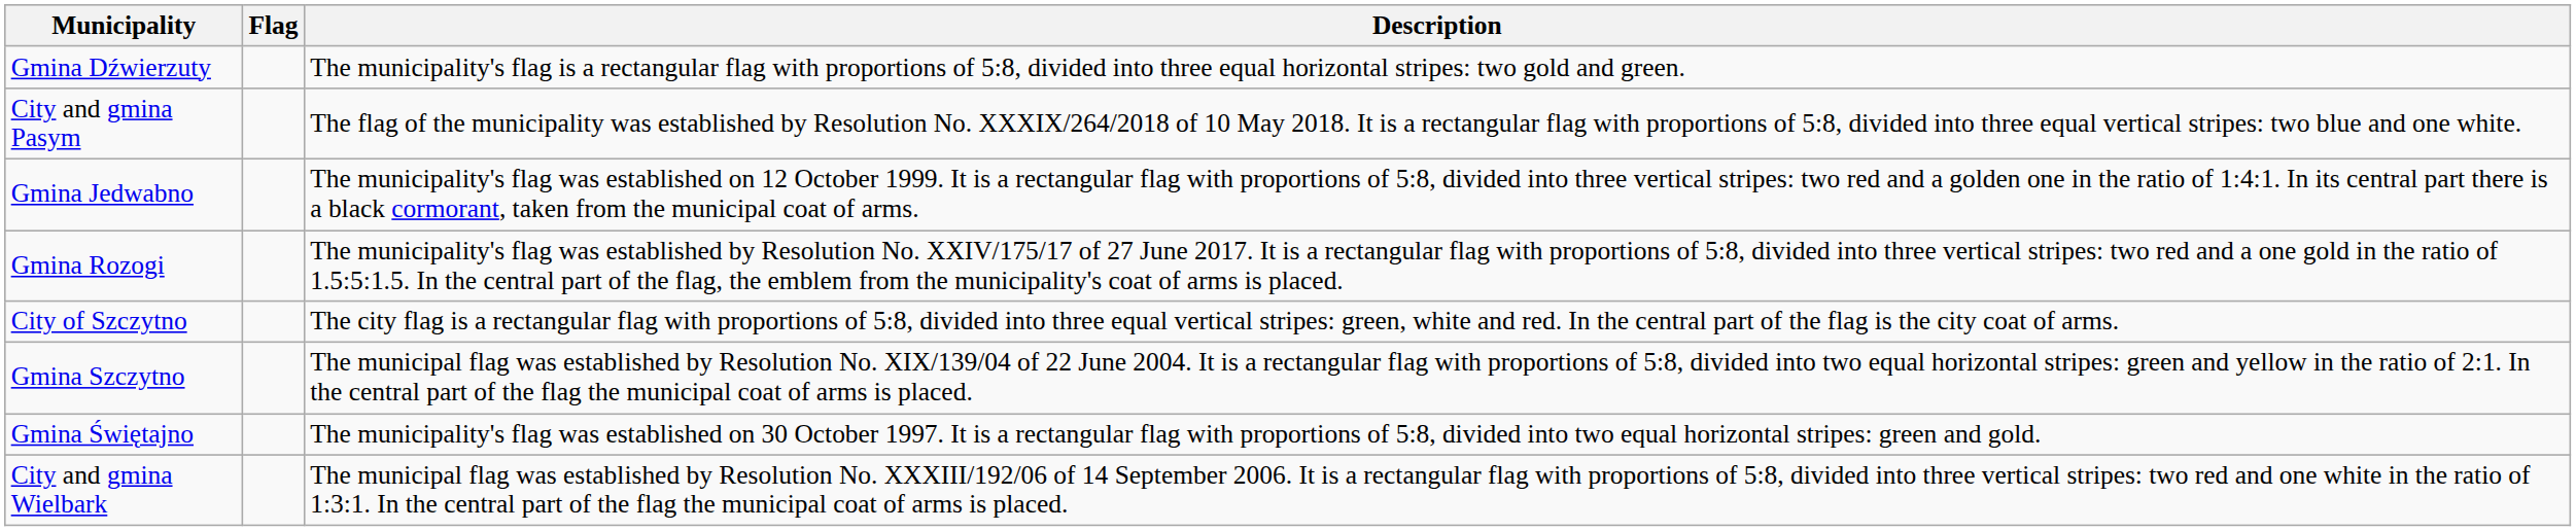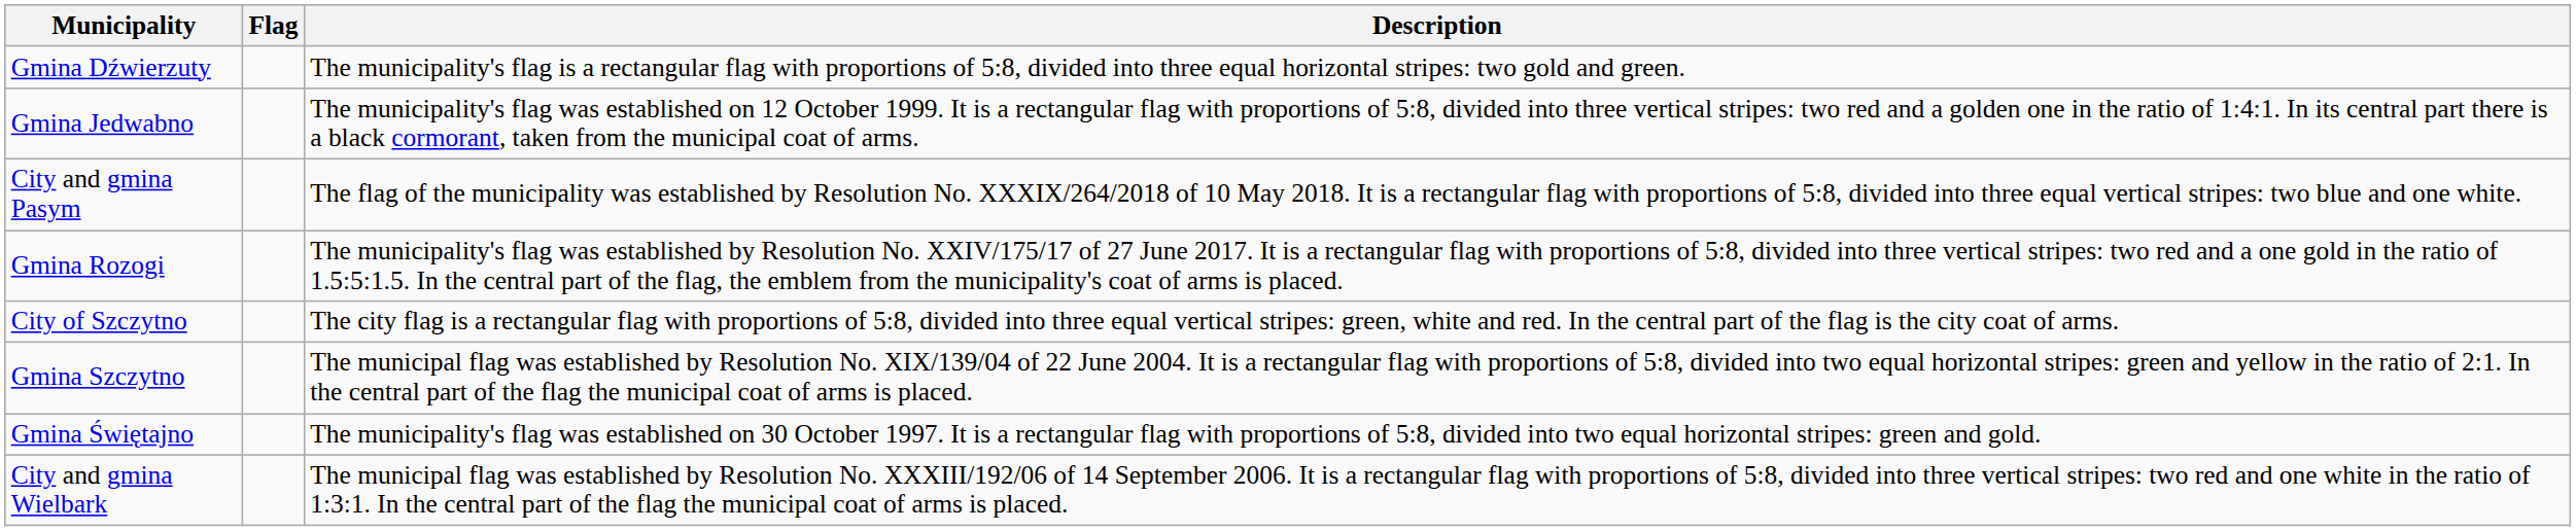rows swapped: Gmina Jedwabno <-> City and gmina Pasym
